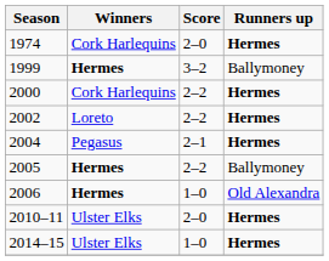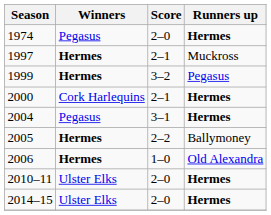1974 | Winners: Cork Harlequins -> Pegasus
+ row: 1997 | Hermes | 2–1 | Muckross
1999 | Runners up: Ballymoney -> Pegasus
2000 | Score: 2–2 -> 2–1
- row: 2002 | Loreto | 2–2 | Hermes
2004 | Score: 2–1 -> 3–1
2014–15 | Score: 1–0 -> 2–0
